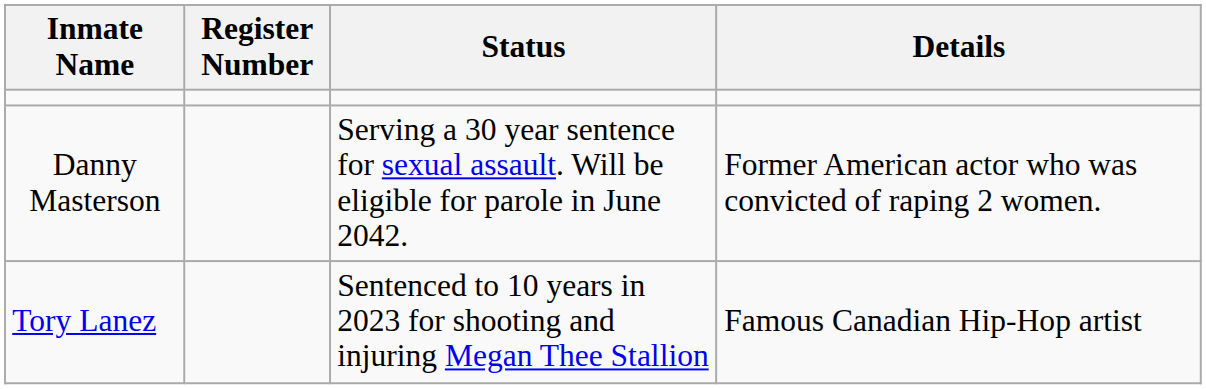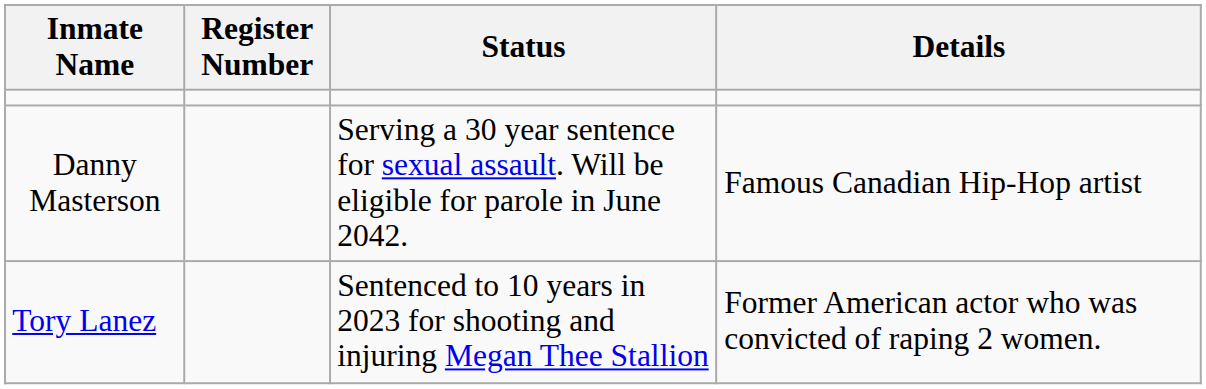Danny Masterson | Details: Former American actor who was convicted of raping 2 women. -> Famous Canadian Hip-Hop artist
Tory Lanez | Details: Famous Canadian Hip-Hop artist -> Former American actor who was convicted of raping 2 women.
